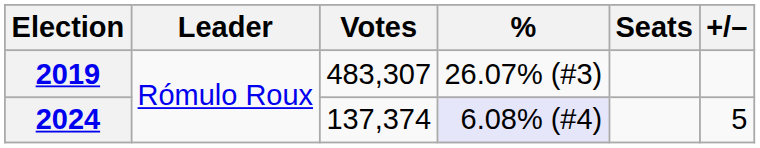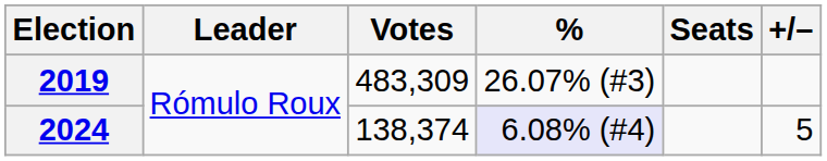2019 | Votes: 483,307 -> 483,309
2024 | Votes: 137,374 -> 138,374
